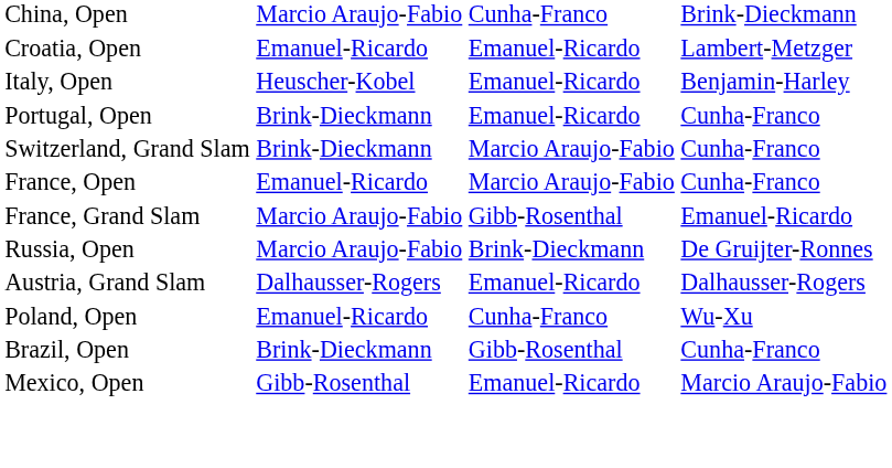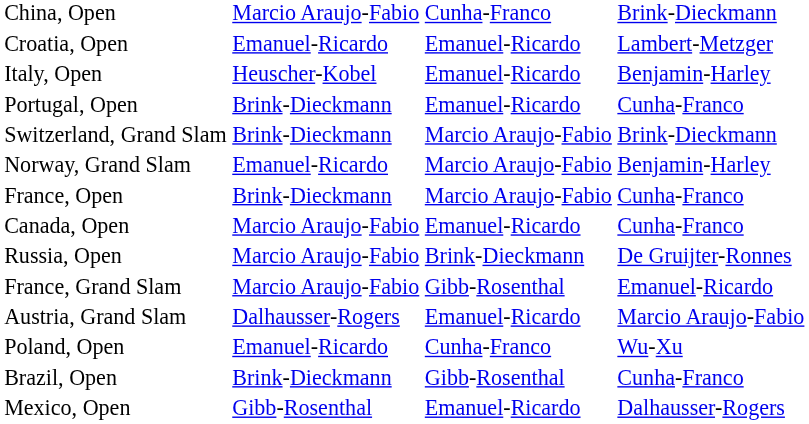Switzerland, Grand Slam | column 4: Cunha-Franco -> Brink-Dieckmann
+ row: Norway, Grand Slam | Emanuel-Ricardo | Marcio Araujo-Fabio | Benjamin-Harley
France, Open | column 2: Emanuel-Ricardo -> Brink-Dieckmann
+ row: Canada, Open | Marcio Araujo-Fabio | Emanuel-Ricardo | Cunha-Franco
rows swapped: Russia, Open <-> France, Grand Slam
Austria, Grand Slam | column 4: Dalhausser-Rogers -> Marcio Araujo-Fabio
Mexico, Open | column 4: Marcio Araujo-Fabio -> Dalhausser-Rogers
